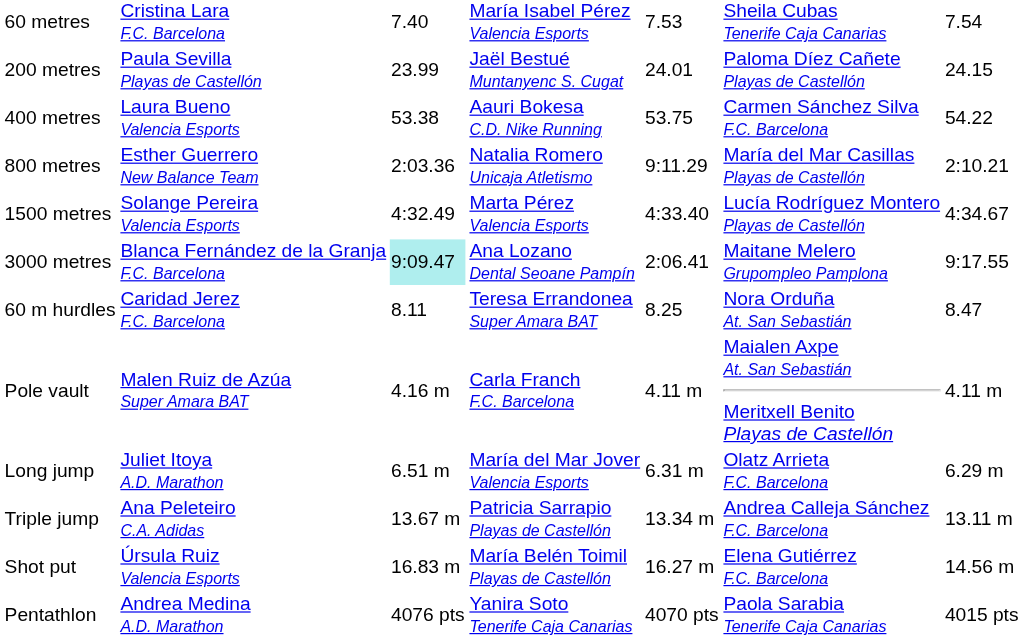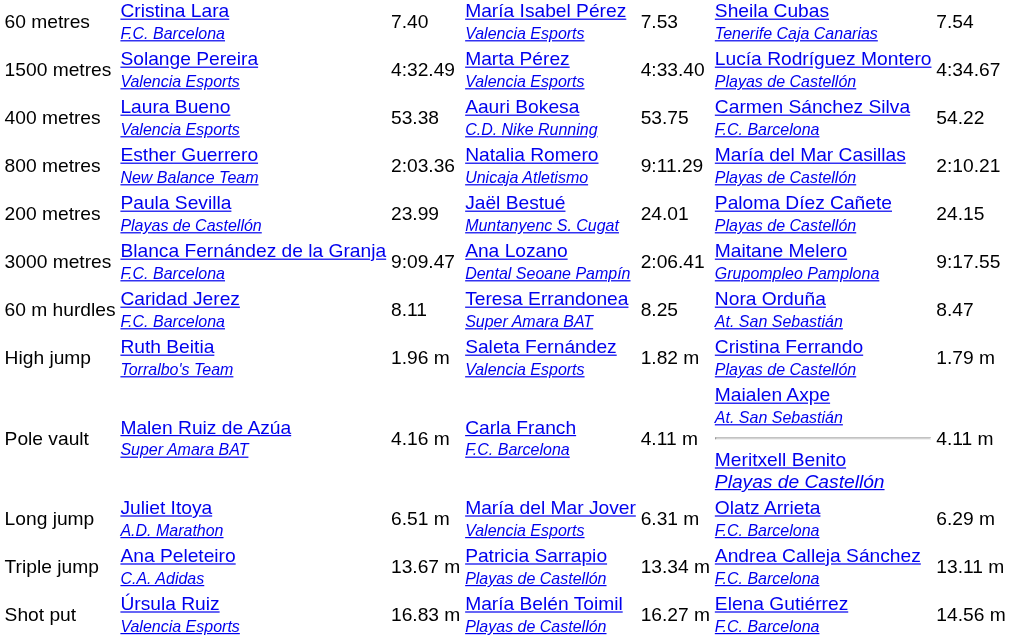rows swapped: 200 metres <-> 1500 metres
3000 metres | column 3: paleturquoise background -> no background
+ row: High jump | Ruth Beitia Torralbo's Team | 1.96 m | Saleta Fernández Valencia Esports | 1.82 m | Cristina Ferrando Playas de Castellón | 1.79 m
- row: Pentathlon | Andrea Medina A.D. Marathon | 4076 pts | Yanira Soto Tenerife Caja Canarias | 4070 pts | Paola Sarabia Tenerife Caja Canarias | 4015 pts
